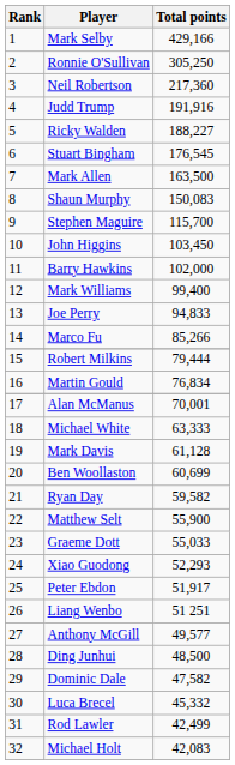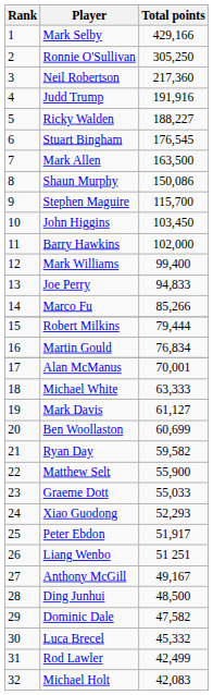Shaun Murphy | Total points: 150,083 -> 150,086
Mark Davis | Total points: 61,128 -> 61,127
Anthony McGill | Total points: 49,577 -> 49,167
